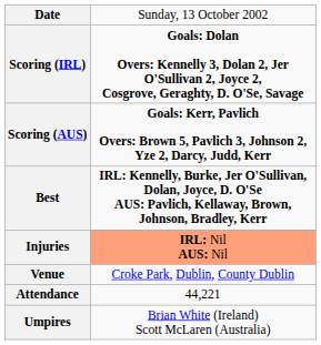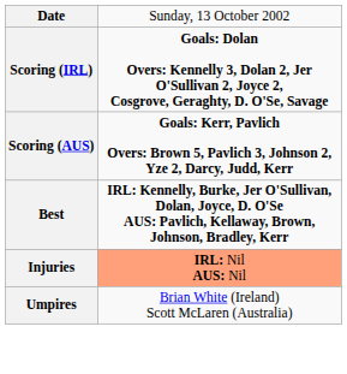- row: Venue | Croke Park, Dublin, County Dublin
- row: Attendance | 44,221
